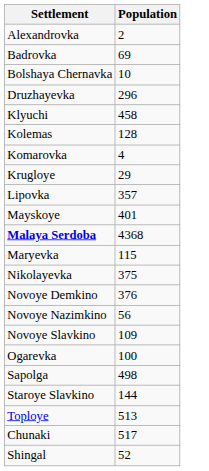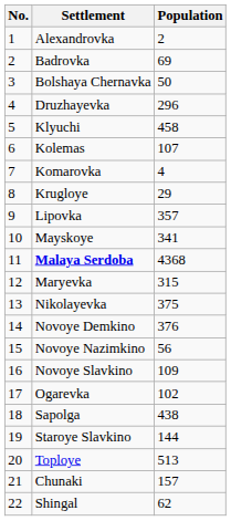+ column: No. | 1 | 2 | 3 | 4 | 5 | 6 | 7 | 8 | 9 | 10 | 11 | 12 | 13 | 14 | 15 | 16 | 17 | 18 | 19 | 20 | 21 | 22
Bolshaya Chernavka | Population: 10 -> 50
Kolemas | Population: 128 -> 107
Mayskoye | Population: 401 -> 341
Maryevka | Population: 115 -> 315
Ogarevka | Population: 100 -> 102
Sapolga | Population: 498 -> 438
Chunaki | Population: 517 -> 157
Shingal | Population: 52 -> 62
